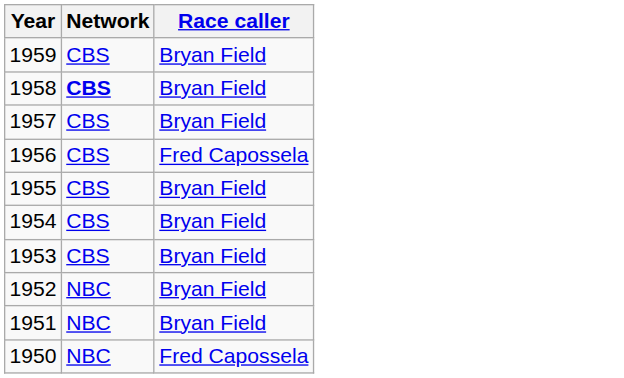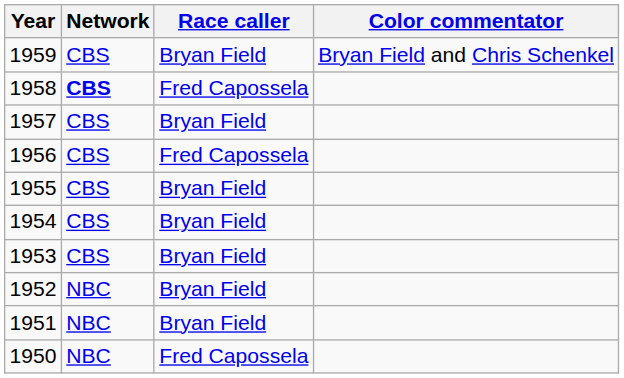+ column: Color commentator | Bryan Field and Chris Schenkel
1958 | Race caller: Bryan Field -> Fred Capossela
